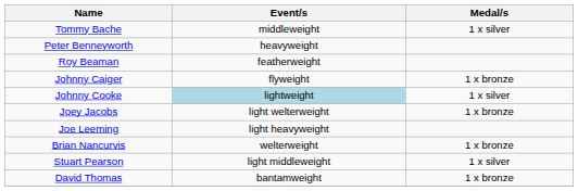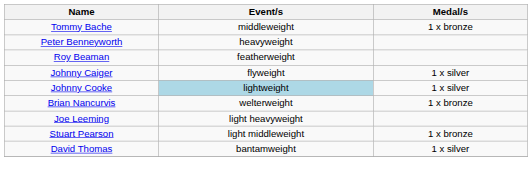Tommy Bache | Medal/s: 1 x silver -> 1 x bronze
Johnny Caiger | Medal/s: 1 x bronze -> 1 x silver
- row: Joey Jacobs | light welterweight | 1 x bronze
rows swapped: Joe Leeming <-> Brian Nancurvis
Stuart Pearson | Medal/s: 1 x silver -> 1 x bronze
David Thomas | Medal/s: 1 x bronze -> 1 x silver
